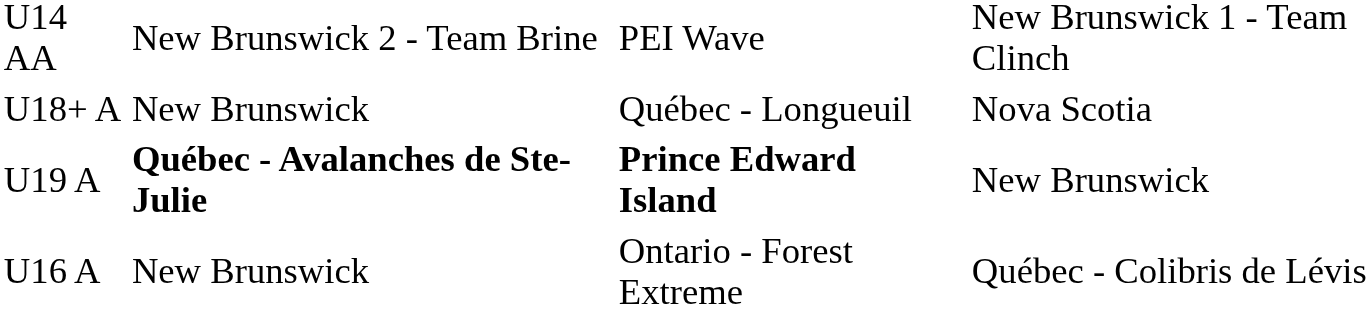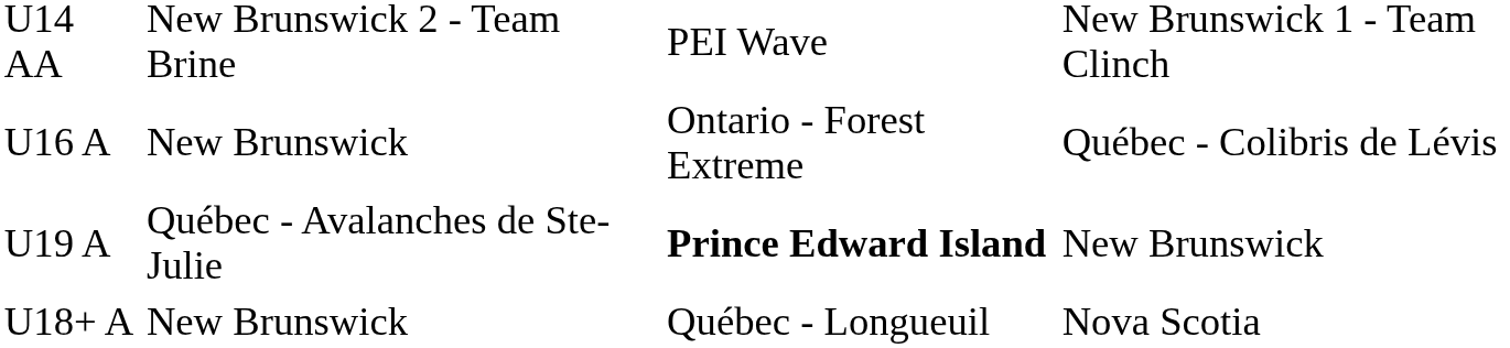rows swapped: U16 A <-> U18+ A
U19 A | column 2: bold -> normal
